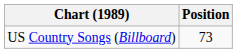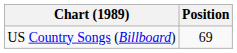US Country Songs (Billboard) | Position: 73 -> 69
